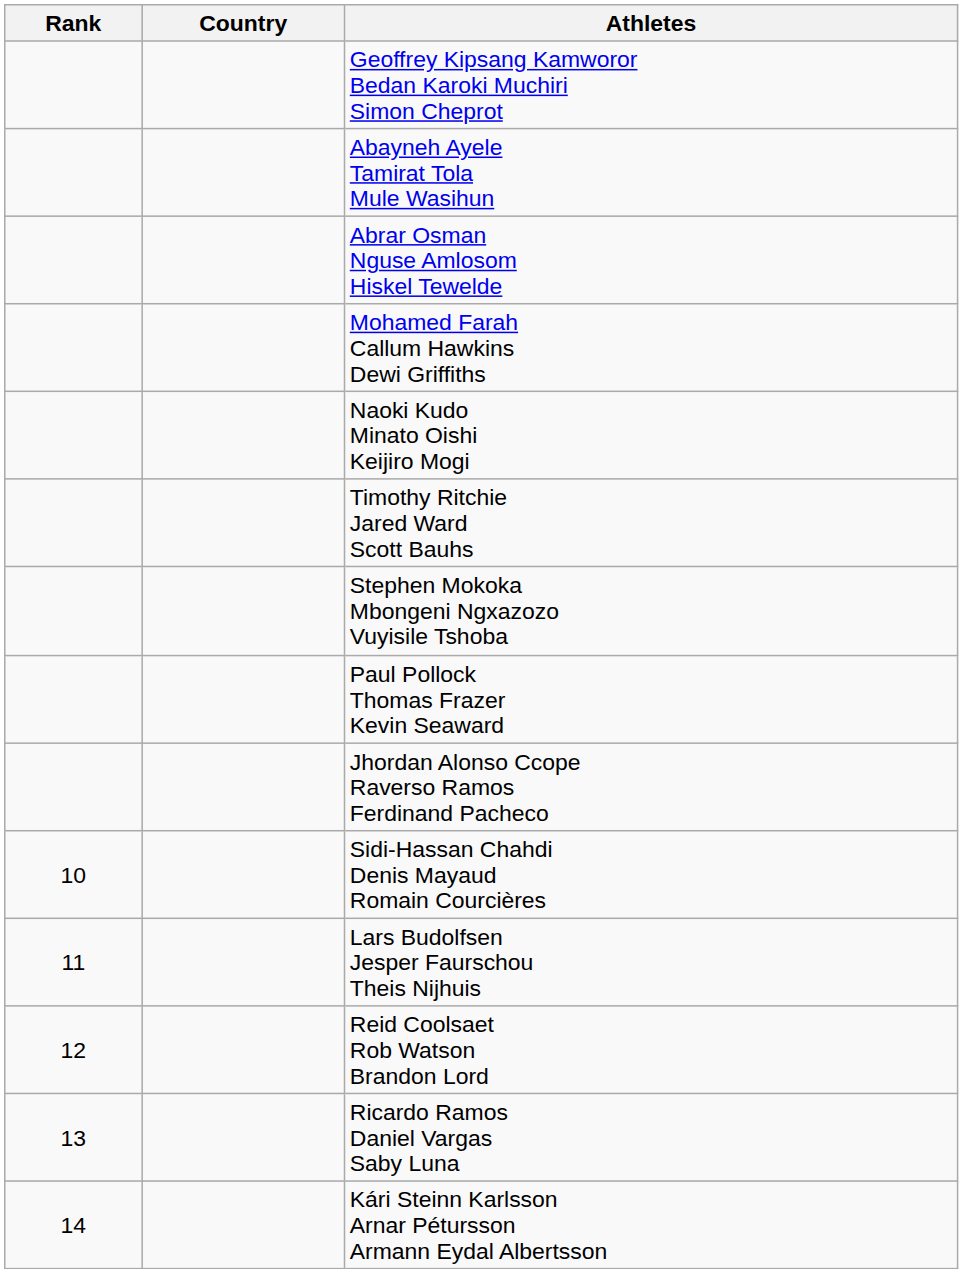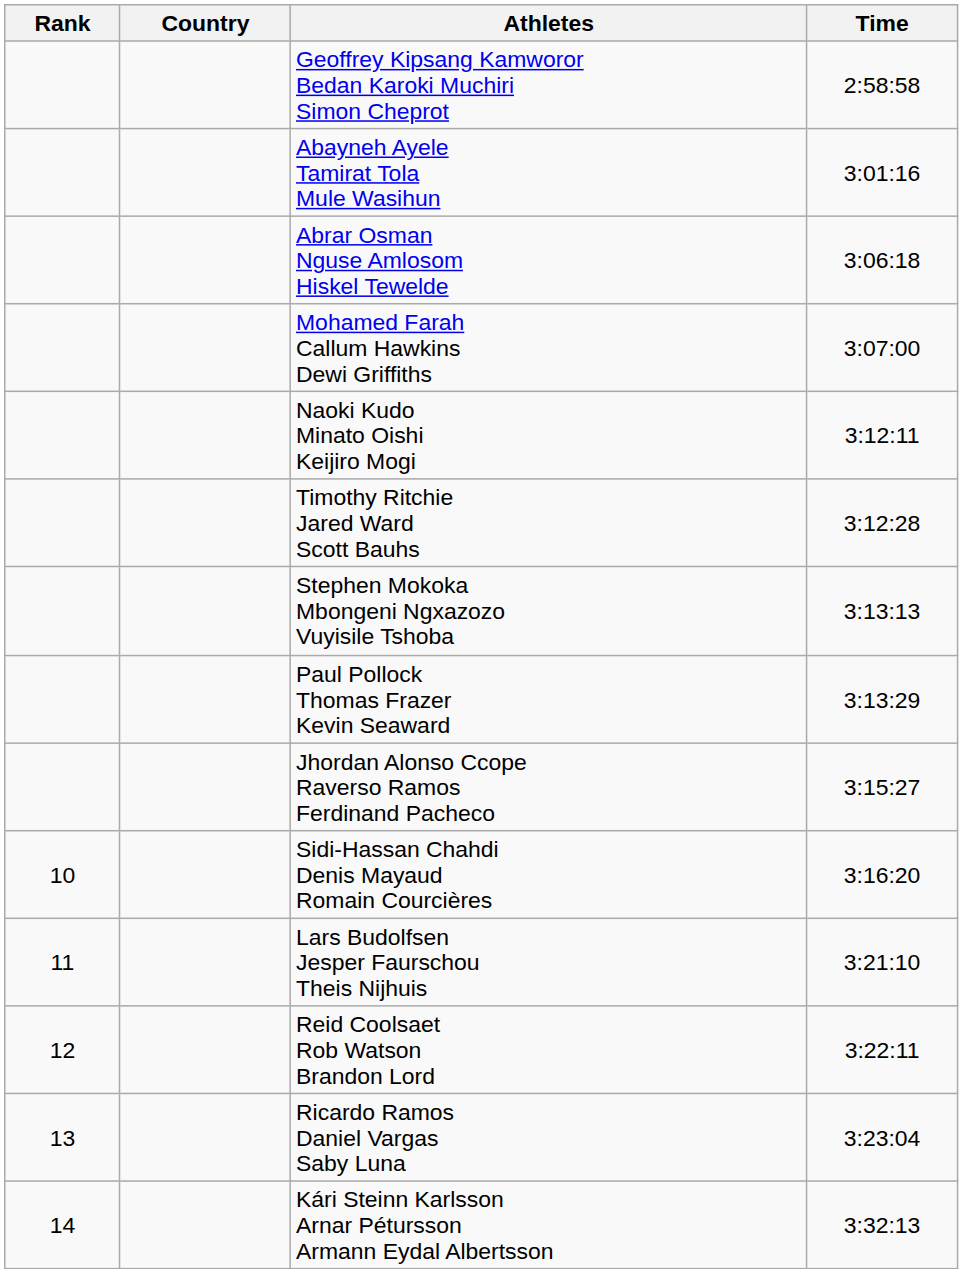+ column: Time | 2:58:58 | 3:01:16 | 3:06:18 | 3:07:00 | 3:12:11 | 3:12:28 | 3:13:13 | 3:13:29 | 3:15:27 | 3:16:20 | 3:21:10 | 3:22:11 | 3:23:04 | 3:32:13
